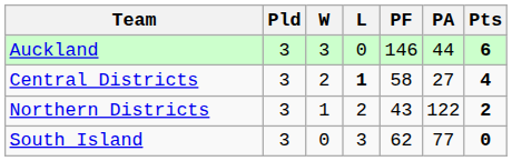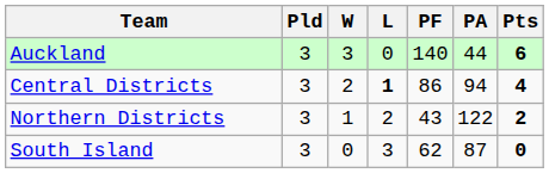Auckland | PF: 146 -> 140
Central Districts | PF: 58 -> 86
Central Districts | PA: 27 -> 94
South Island | PA: 77 -> 87
